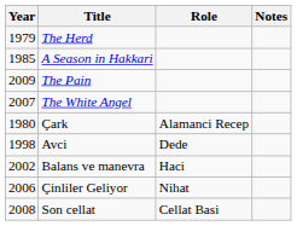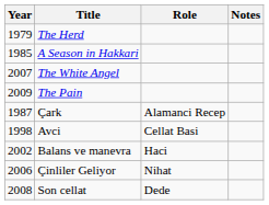rows swapped: The White Angel <-> The Pain
Çark | Year: 1980 -> 1987
Avci | Role: Dede -> Cellat Basi
Son cellat | Role: Cellat Basi -> Dede
